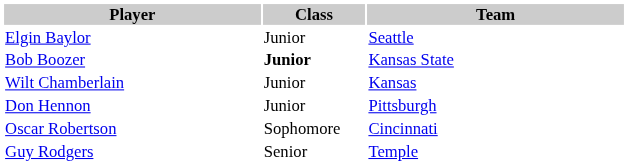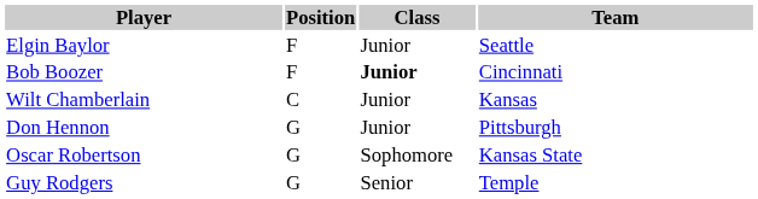+ column: Position | F | F | C | G | G | G
Bob Boozer | Team: Kansas State -> Cincinnati
Oscar Robertson | Team: Cincinnati -> Kansas State
